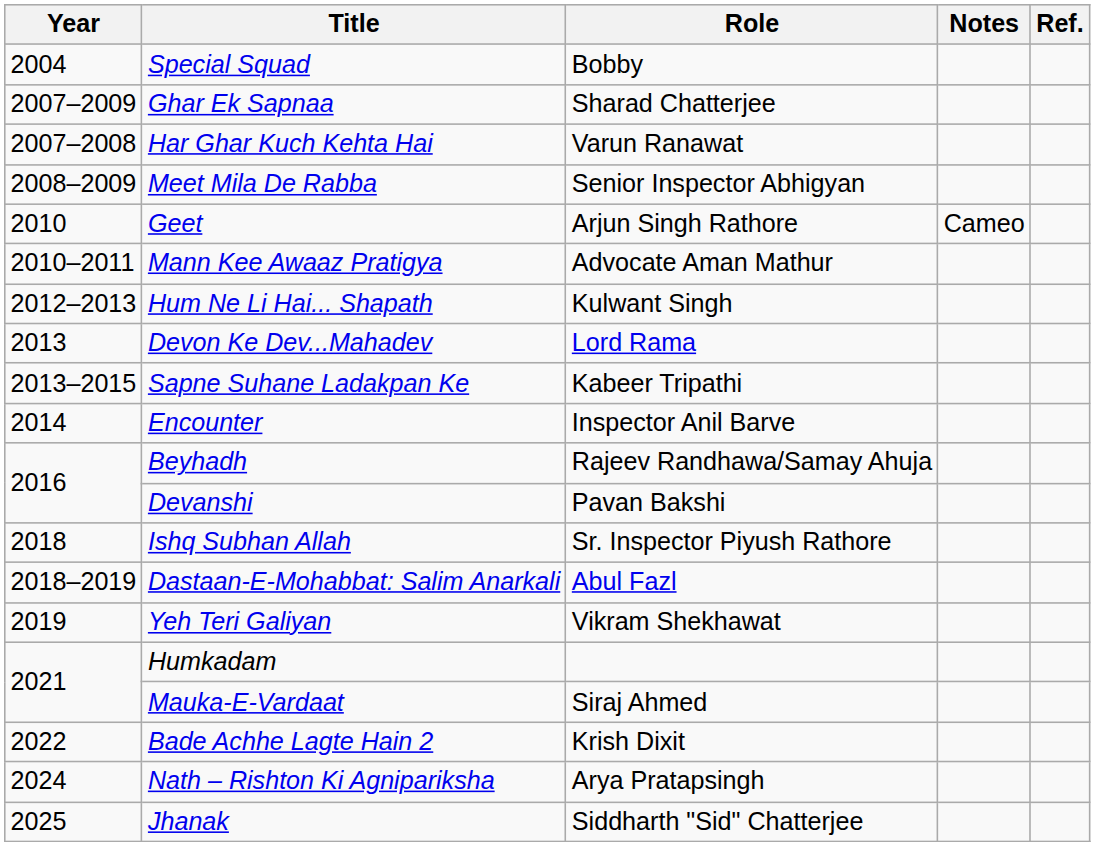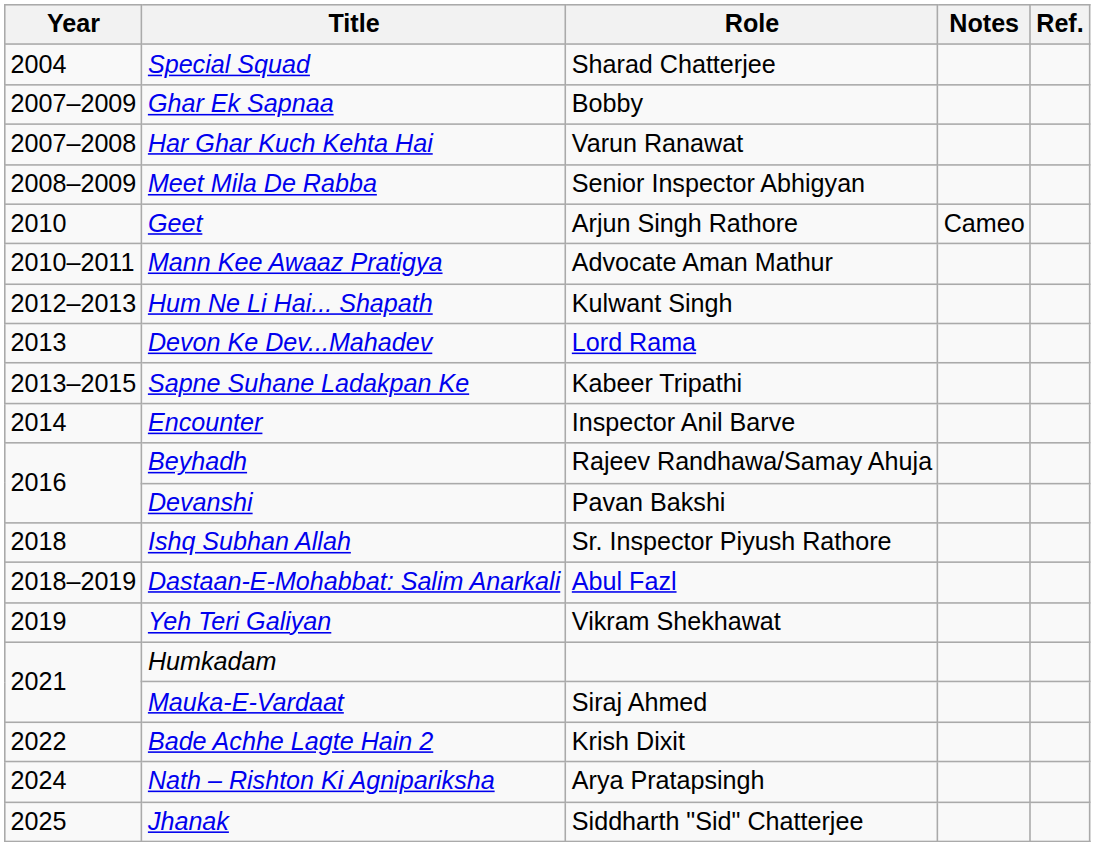Special Squad | Role: Bobby -> Sharad Chatterjee
Ghar Ek Sapnaa | Role: Sharad Chatterjee -> Bobby
